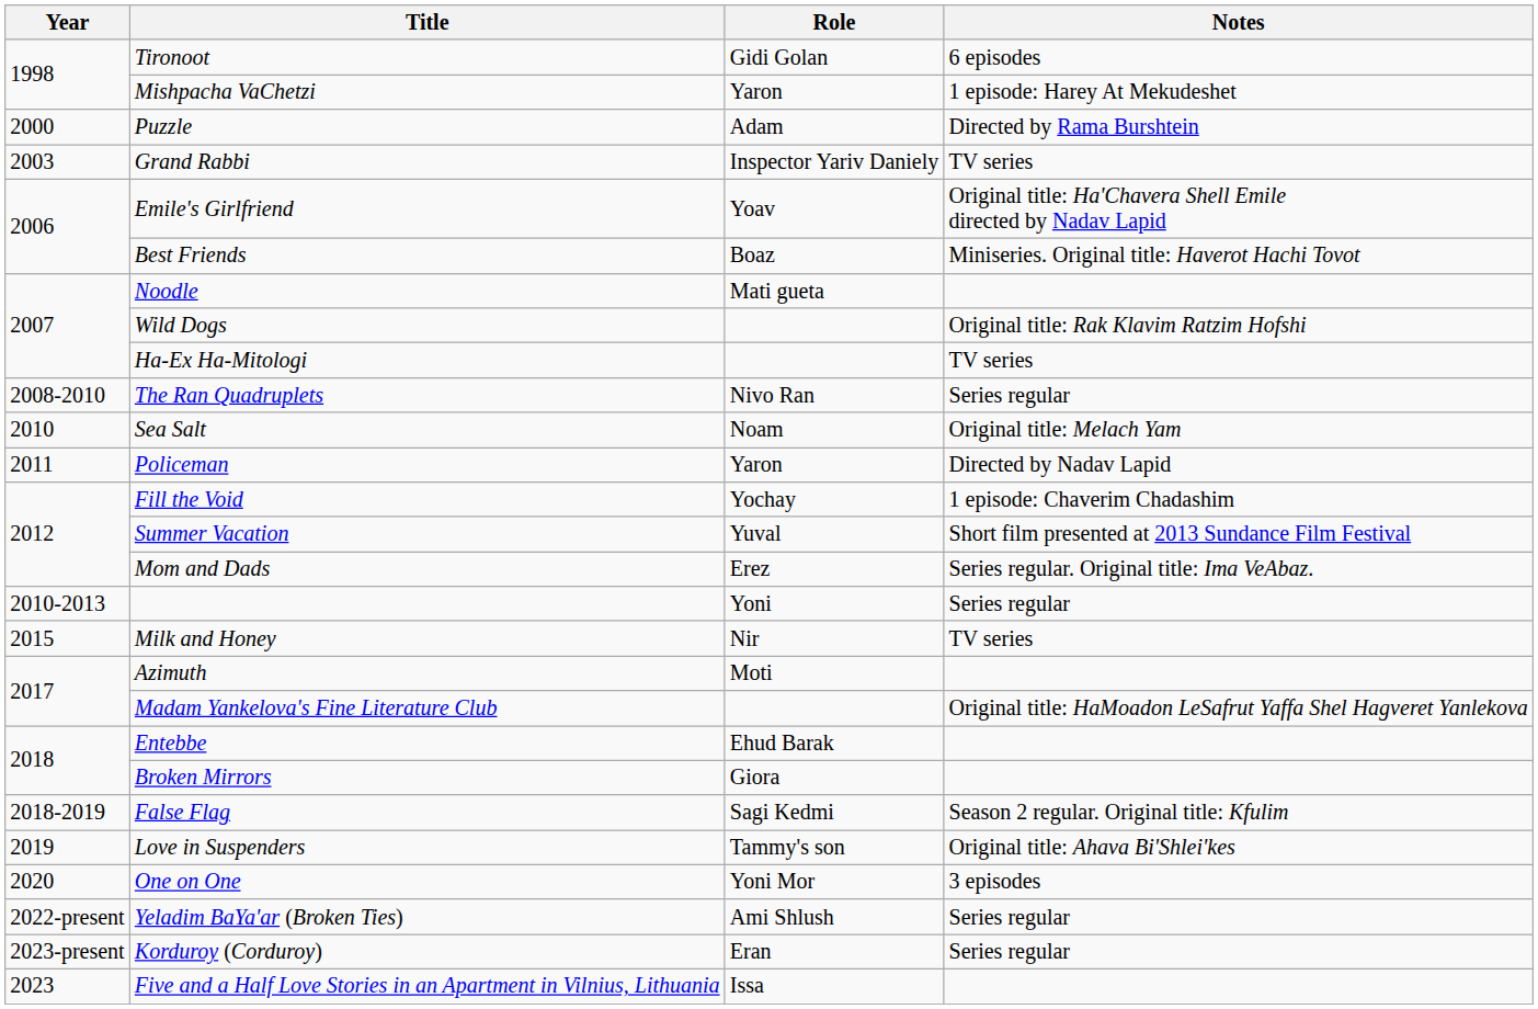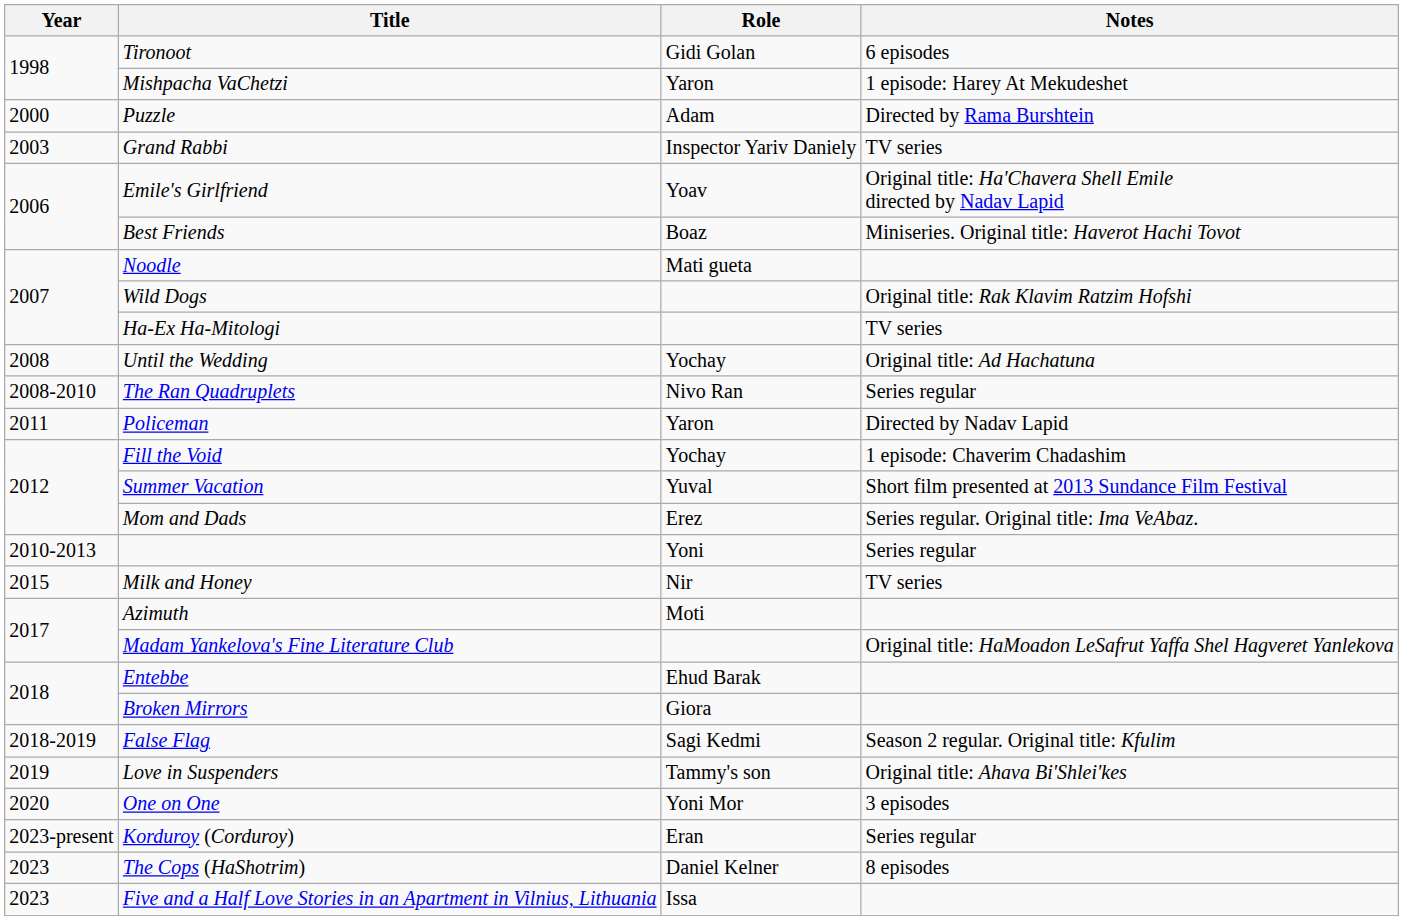+ row: 2008 | Until the Wedding | Yochay | Original title: Ad Hachatuna
- row: 2010 | Sea Salt | Noam | Original title: Melach Yam
- row: 2022-present | Yeladim BaYa'ar (Broken Ties) | Ami Shlush | Series regular
+ row: 2023 | The Cops (HaShotrim) | Daniel Kelner | 8 episodes
